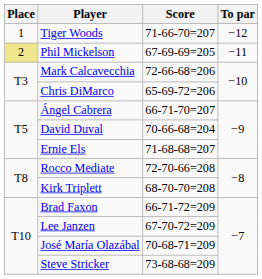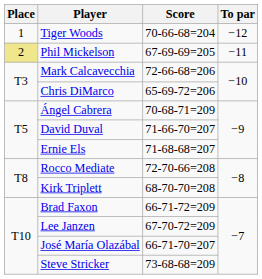Tiger Woods | Score: 71-66-70=207 -> 70-66-68=204
Ángel Cabrera | Score: 66-71-70=207 -> 70-68-71=209
David Duval | Score: 70-66-68=204 -> 71-66-70=207
José María Olazábal | Score: 70-68-71=209 -> 66-71-70=207
